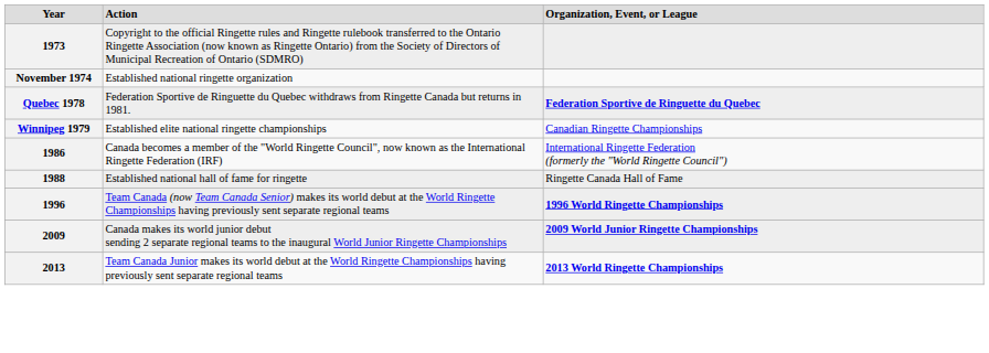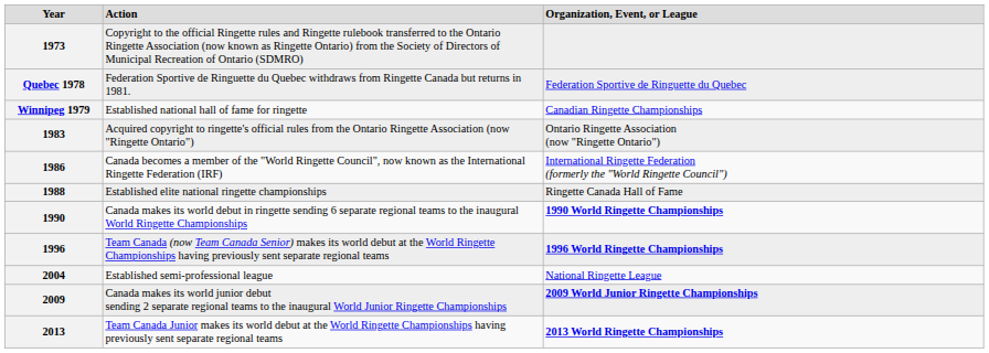- row: November 1974 | Established national ringette organization
Quebec 1978 | column 3: bold -> normal
Winnipeg 1979 | column 2: Established elite national ringette championships -> Established national hall of fame for ringette
+ row: 1983 | Acquired copyright to ringette's official rules from the Ontario Ringette Association (now "Ringette Ontario") | Ontario Ringette Association (now "Ringette Ontario")
1988 | column 2: Established national hall of fame for ringette -> Established elite national ringette championships
+ row: 1990 | Canada makes its world debut in ringette sending 6 separate regional teams to the inaugural World Ringette Championships | 1990 World Ringette Championships
+ row: 2004 | Established semi-professional league | National Ringette League
